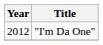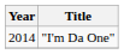"I'm Da One" | Year: 2012 -> 2014
